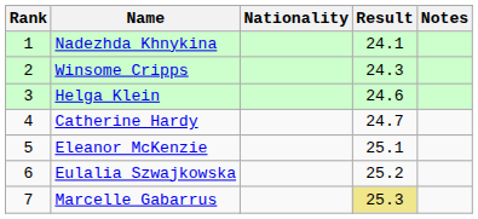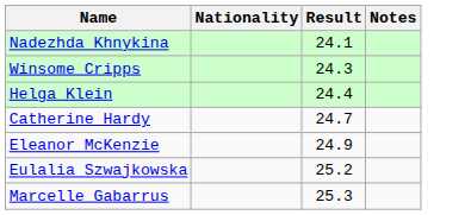- column: Rank | 1 | 2 | 3 | 4 | 5 | 6 | 7
Helga Klein | Result: 24.6 -> 24.4
Eleanor McKenzie | Result: 25.1 -> 24.9
Marcelle Gabarrus | Result: khaki background -> no background
